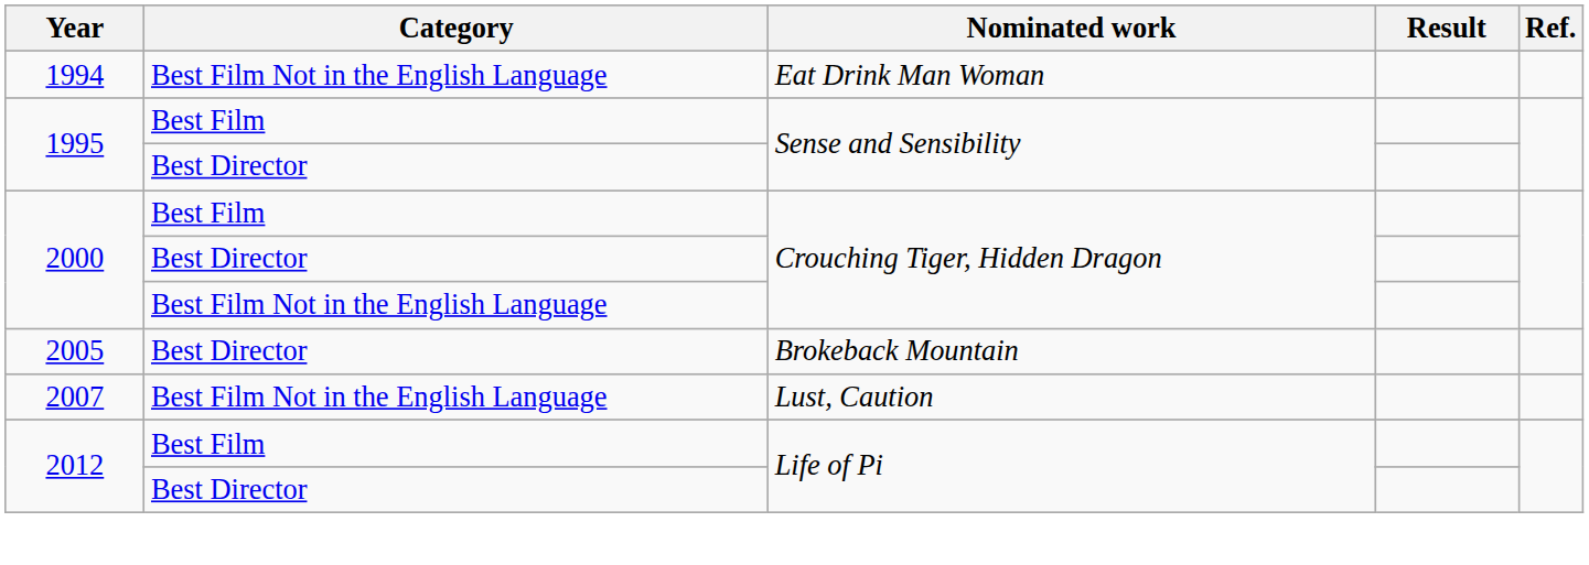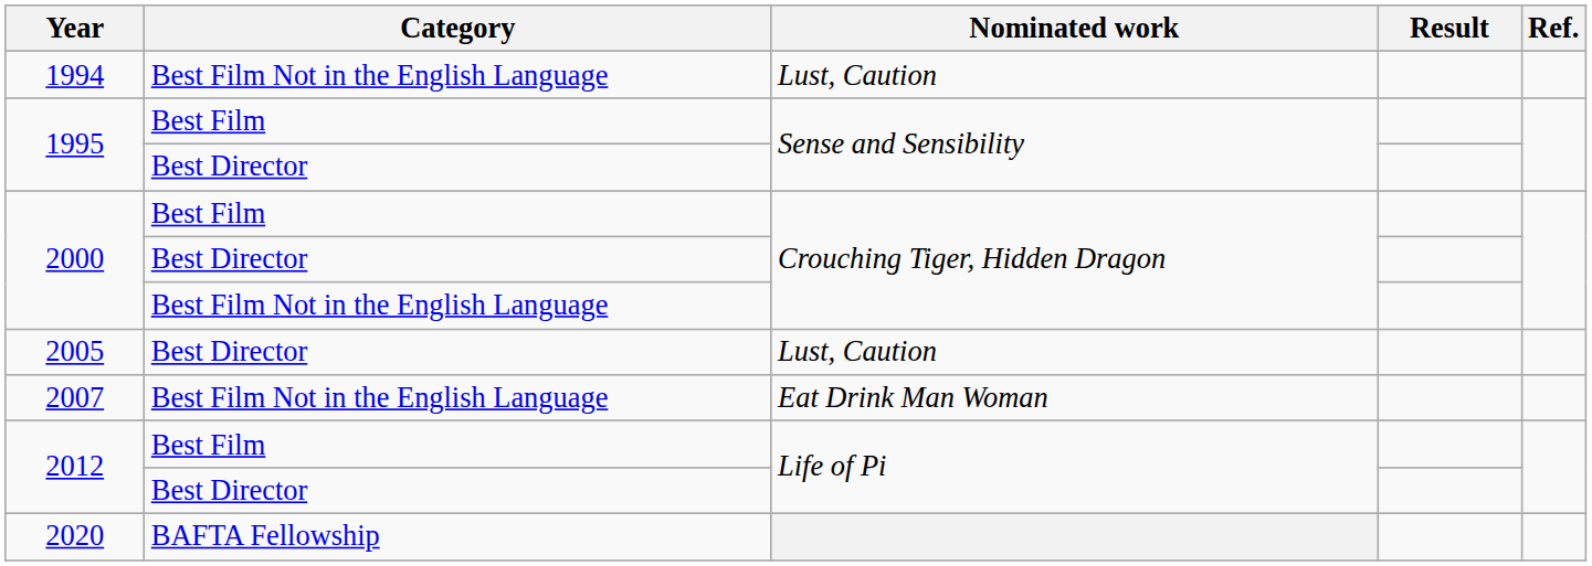1994 | Nominated work: Eat Drink Man Woman -> Lust, Caution
2005 | Nominated work: Brokeback Mountain -> Lust, Caution
2007 | Nominated work: Lust, Caution -> Eat Drink Man Woman
+ row: 2020 | BAFTA Fellowship
